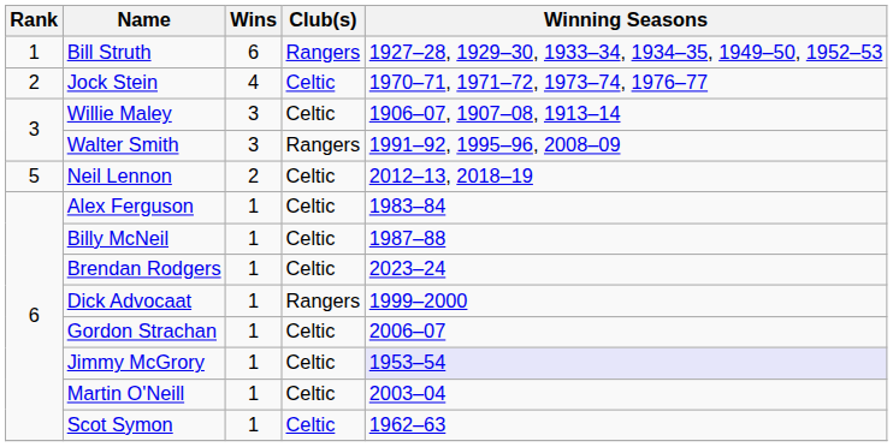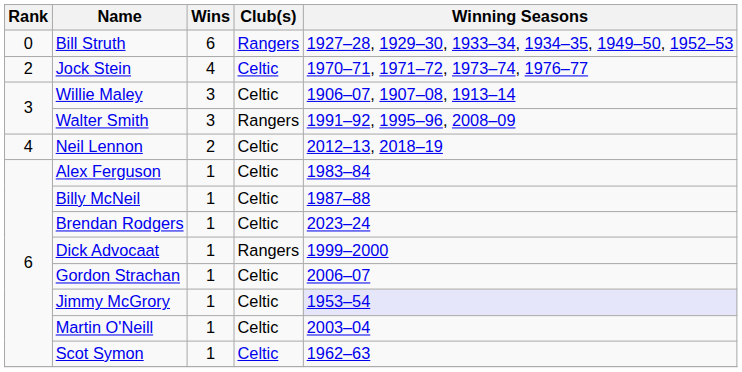Bill Struth | Rank: 1 -> 0
Neil Lennon | Rank: 5 -> 4
